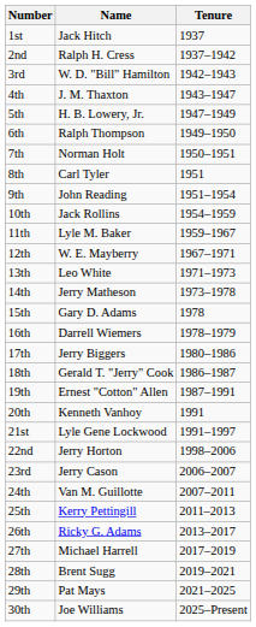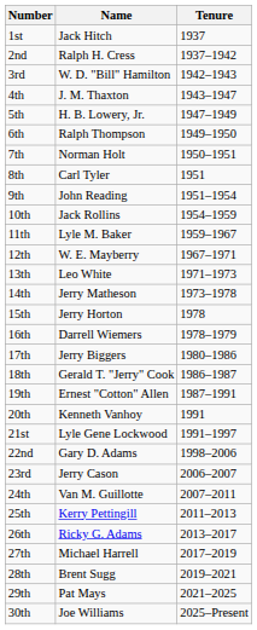15th | Name: Gary D. Adams -> Jerry Horton
22nd | Name: Jerry Horton -> Gary D. Adams
